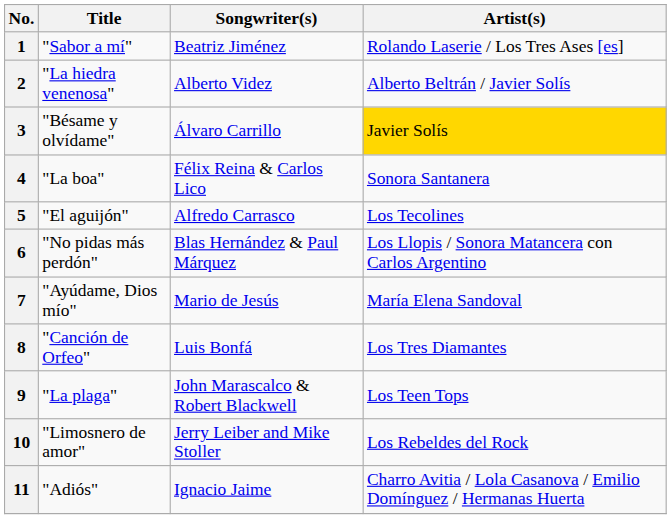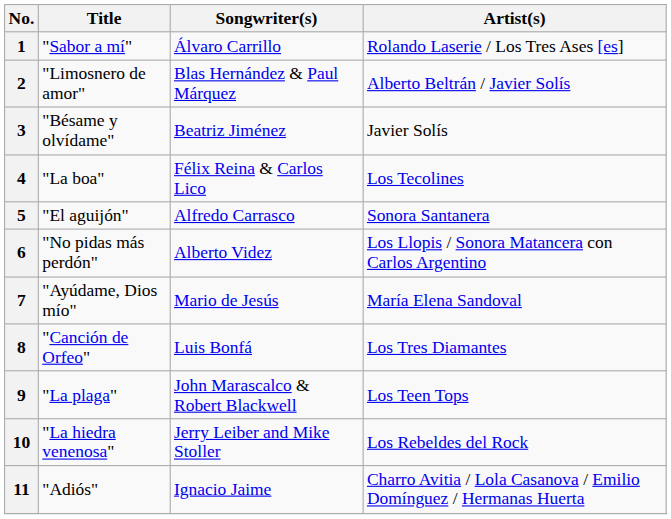1 | Songwriter(s): Beatriz Jiménez -> Álvaro Carrillo
2 | Title: "La hiedra venenosa" -> "Limosnero de amor"
2 | Songwriter(s): Alberto Videz -> Blas Hernández & Paul Márquez
3 | Songwriter(s): Álvaro Carrillo -> Beatriz Jiménez
3 | Artist(s): gold background -> no background
4 | Artist(s): Sonora Santanera -> Los Tecolines
5 | Artist(s): Los Tecolines -> Sonora Santanera
6 | Songwriter(s): Blas Hernández & Paul Márquez -> Alberto Videz
10 | Title: "Limosnero de amor" -> "La hiedra venenosa"
